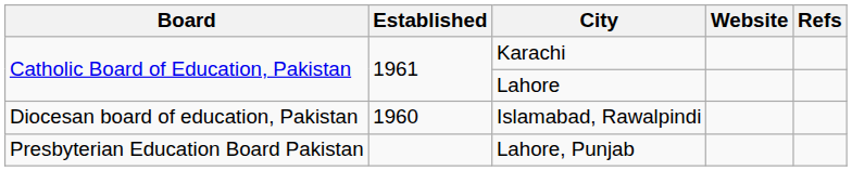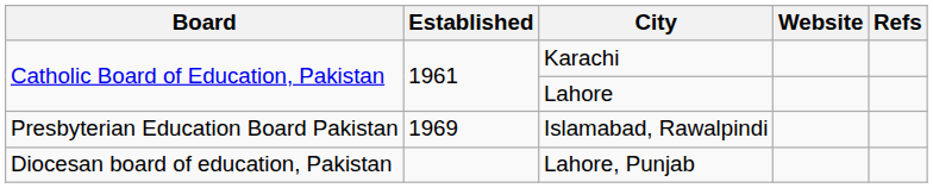Islamabad, Rawalpindi | Board: Diocesan board of education, Pakistan -> Presbyterian Education Board Pakistan
Islamabad, Rawalpindi | Established: 1960 -> 1969
Lahore, Punjab | Board: Presbyterian Education Board Pakistan -> Diocesan board of education, Pakistan
